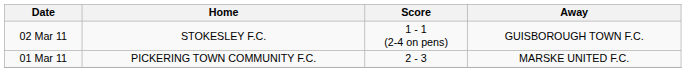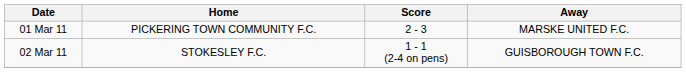rows swapped: 01 Mar 11 <-> 02 Mar 11
